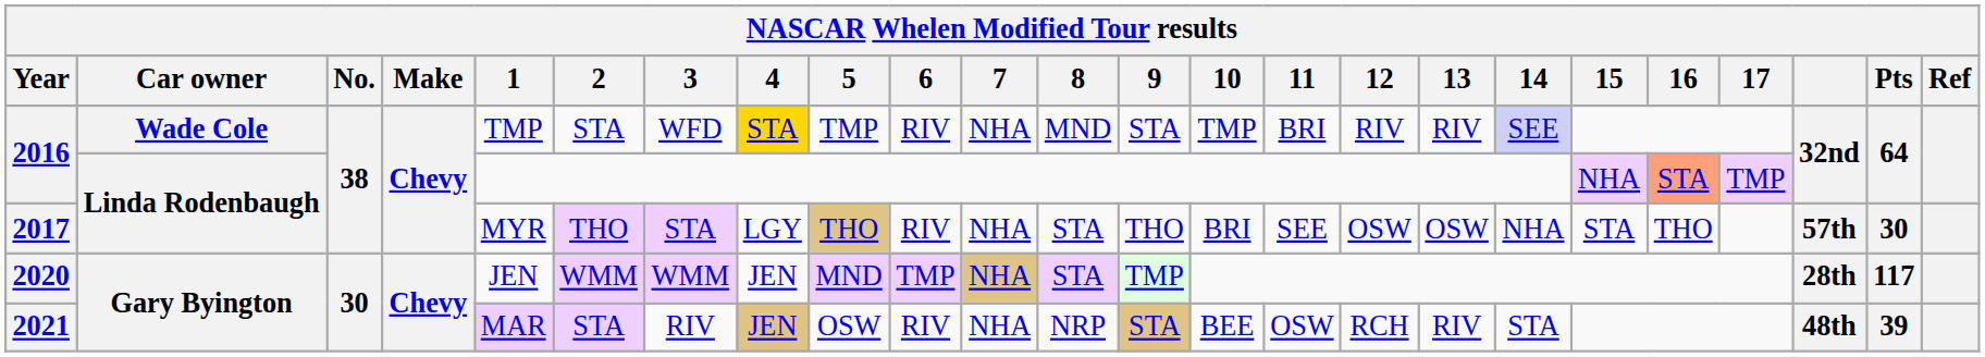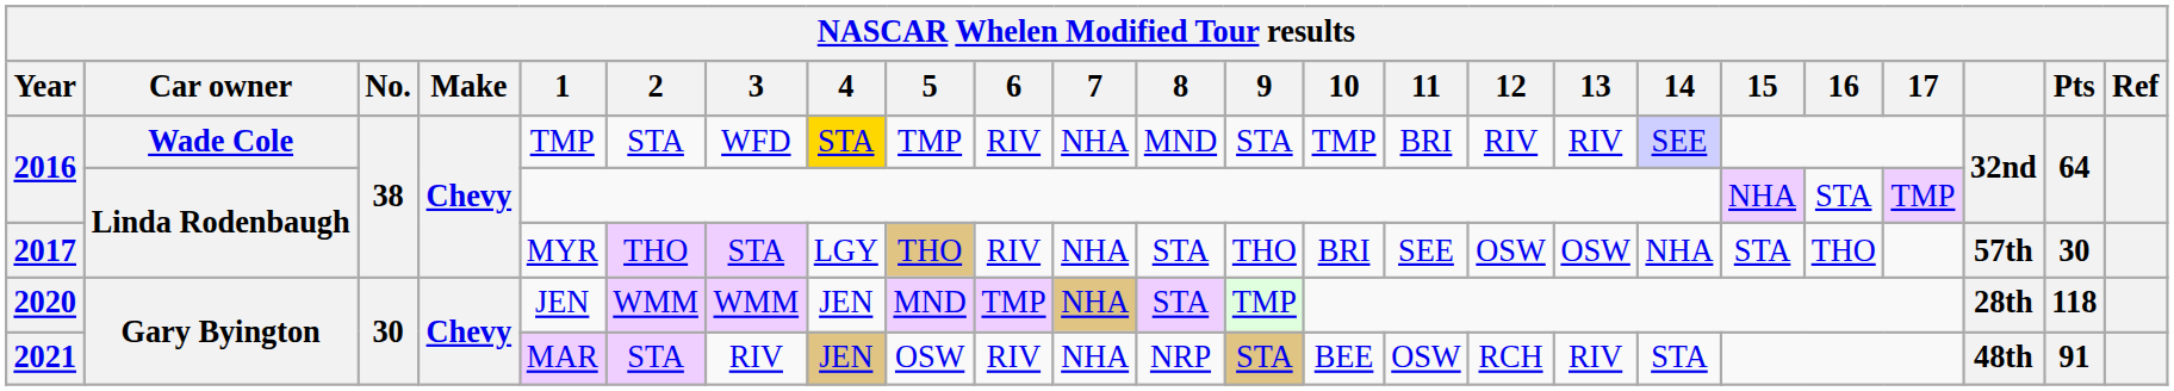2016 / Linda Rodenbaugh | 16: lightsalmon background -> no background
2020 | Pts: 117 -> 118
2021 | Pts: 39 -> 91
